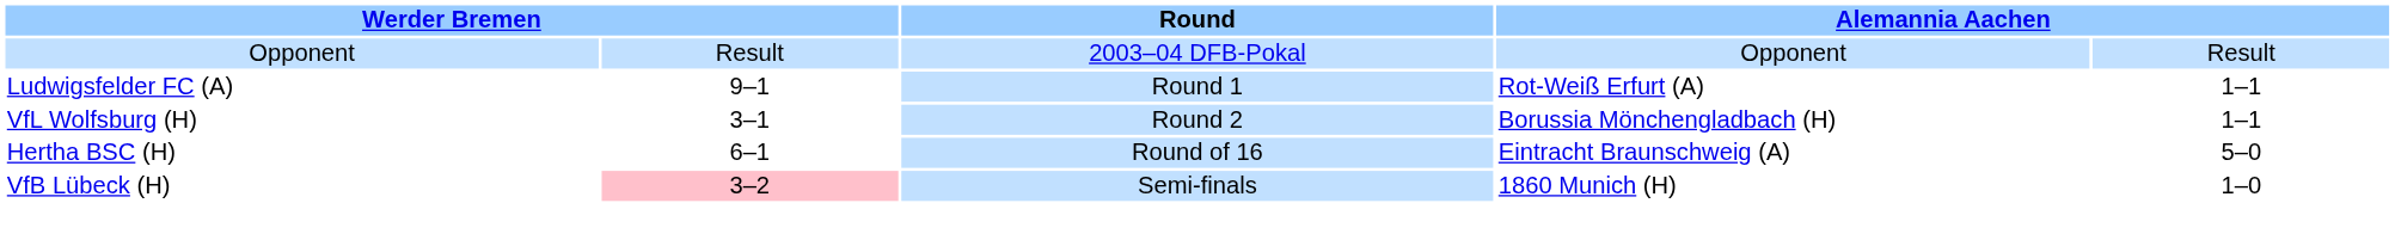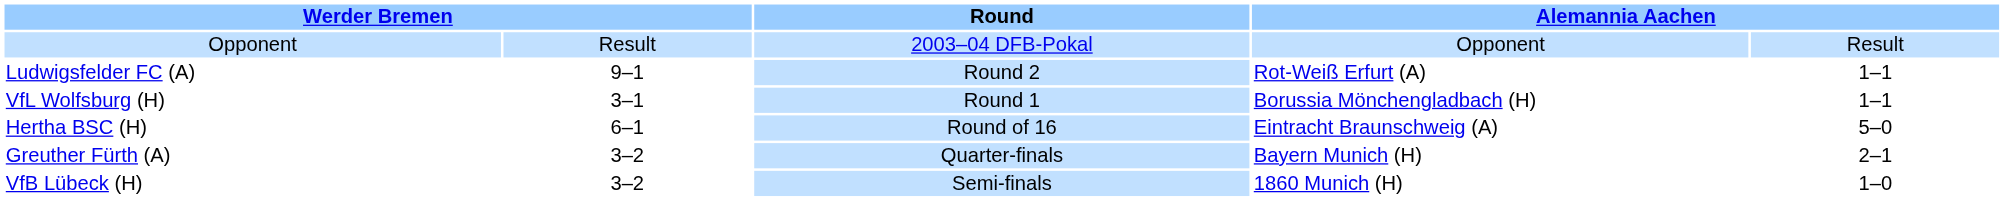Ludwigsfelder FC (A) | Round: Round 1 -> Round 2
VfL Wolfsburg (H) | Round: Round 2 -> Round 1
+ row: Greuther Fürth (A) | 3–2 | Quarter-finals | Bayern Munich (H) | 2–1
VfB Lübeck (H) | column 2: pink background -> no background
